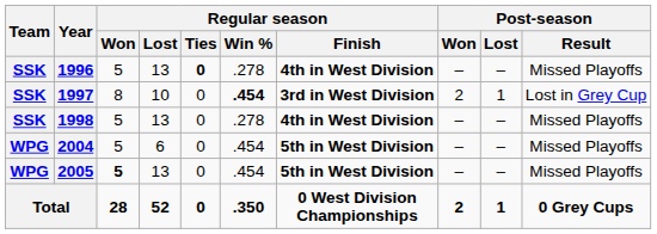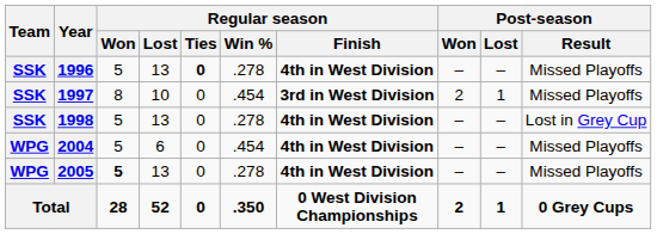1997 | Regular season / Win %: bold -> normal
1997 | Post-season / Result: Lost in Grey Cup -> Missed Playoffs
1998 | Post-season / Result: Missed Playoffs -> Lost in Grey Cup
2004 | Regular season / Finish: 5th in West Division -> 4th in West Division
2005 | Regular season / Win %: .454 -> .278
2005 | Regular season / Finish: 5th in West Division -> 4th in West Division
